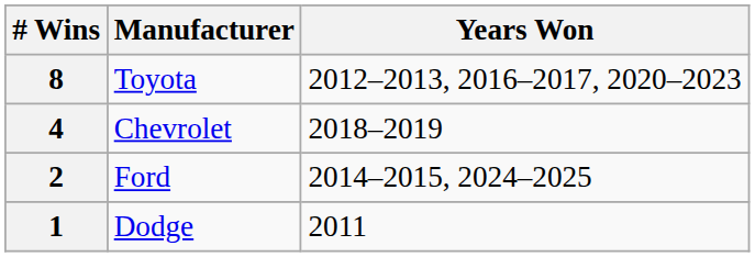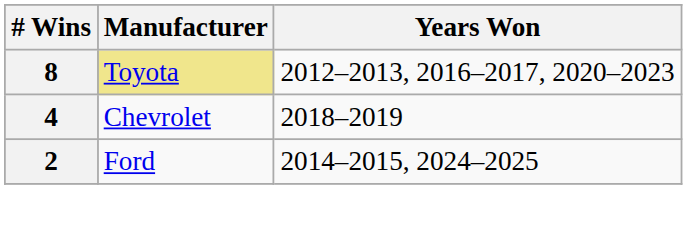8 | Manufacturer: no background -> khaki background
- row: 1 | Dodge | 2011
